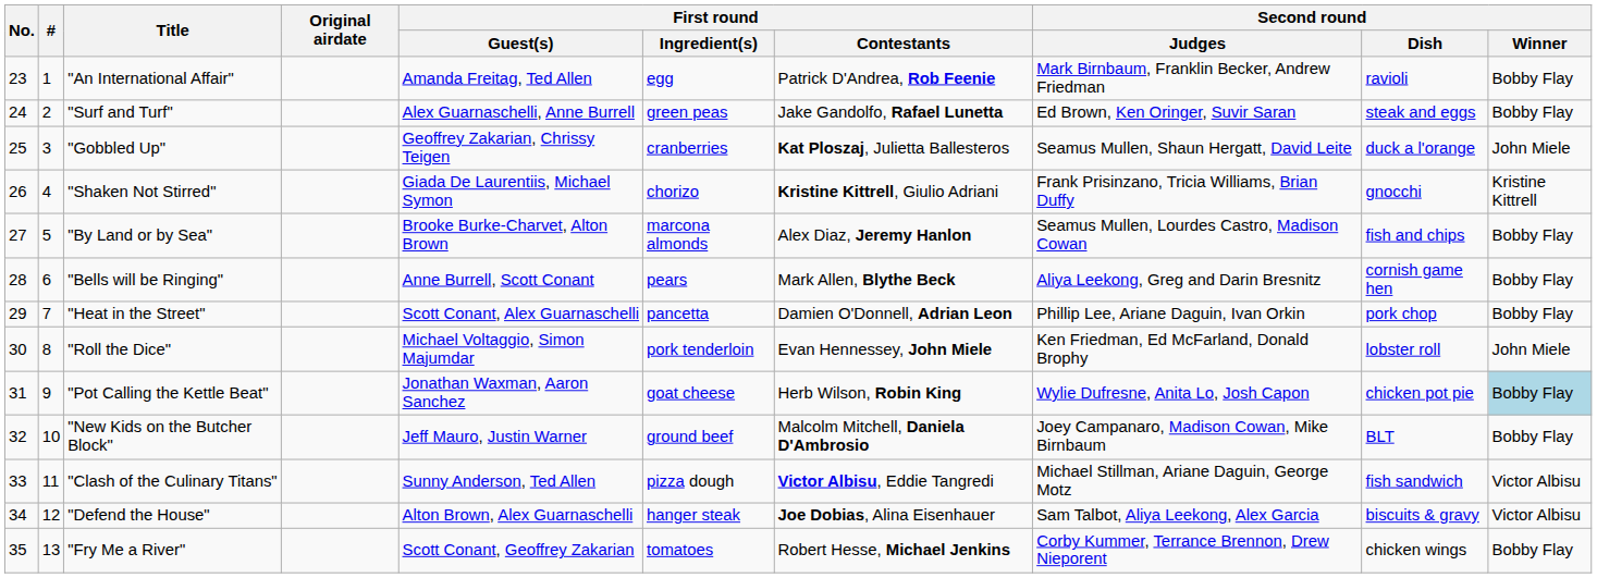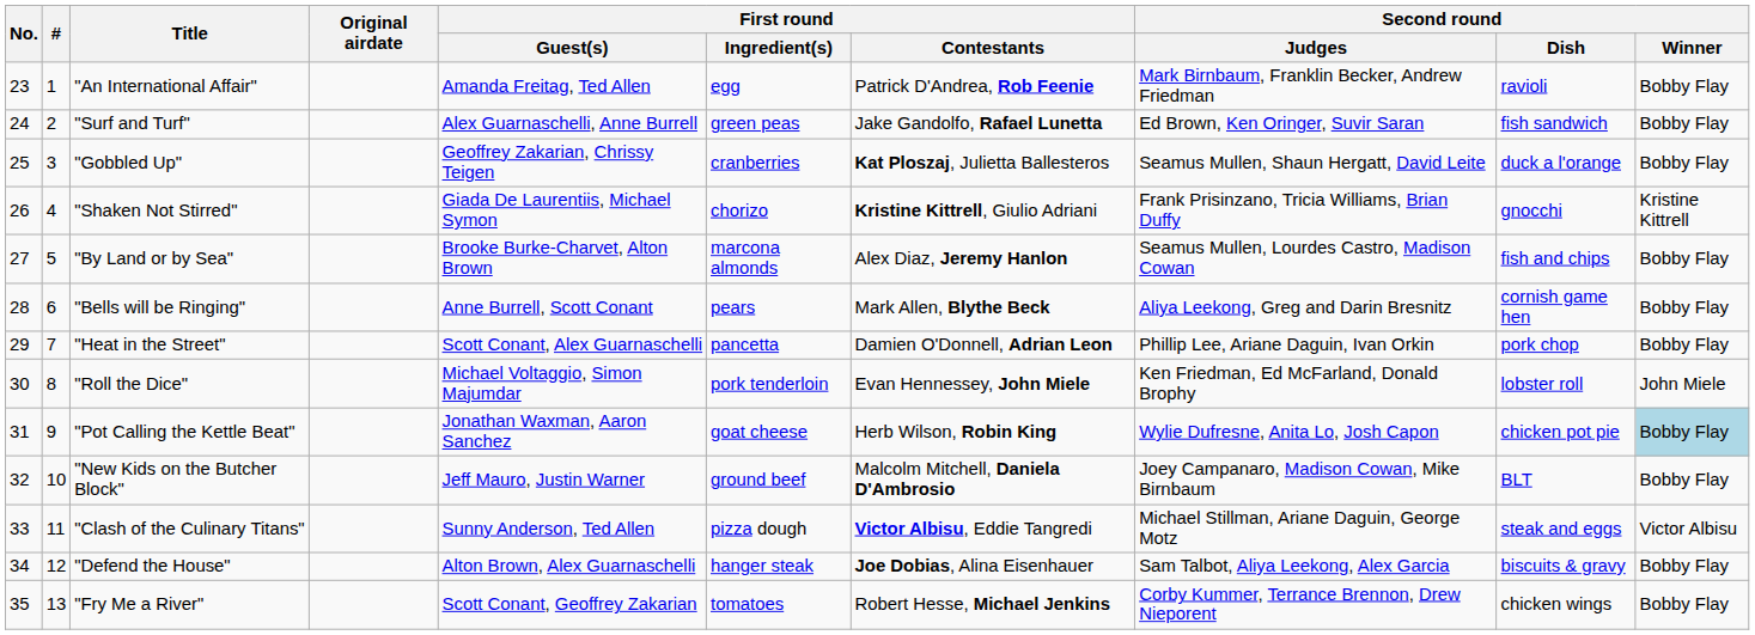"Surf and Turf" | Second round / Dish: steak and eggs -> fish sandwich
"Gobbled Up" | Second round / Winner: John Miele -> Bobby Flay
"Clash of the Culinary Titans" | Second round / Dish: fish sandwich -> steak and eggs
"Defend the House" | Second round / Winner: Victor Albisu -> Bobby Flay
